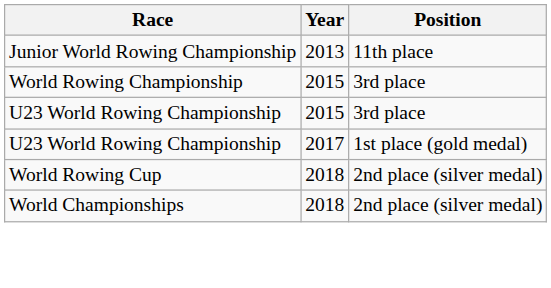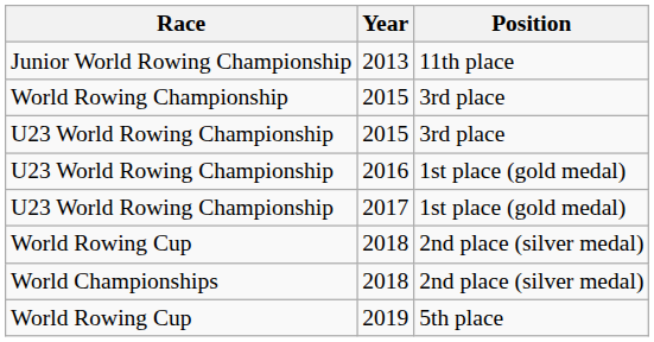+ row: U23 World Rowing Championship | 2016 | 1st place (gold medal)
+ row: World Rowing Cup | 2019 | 5th place
